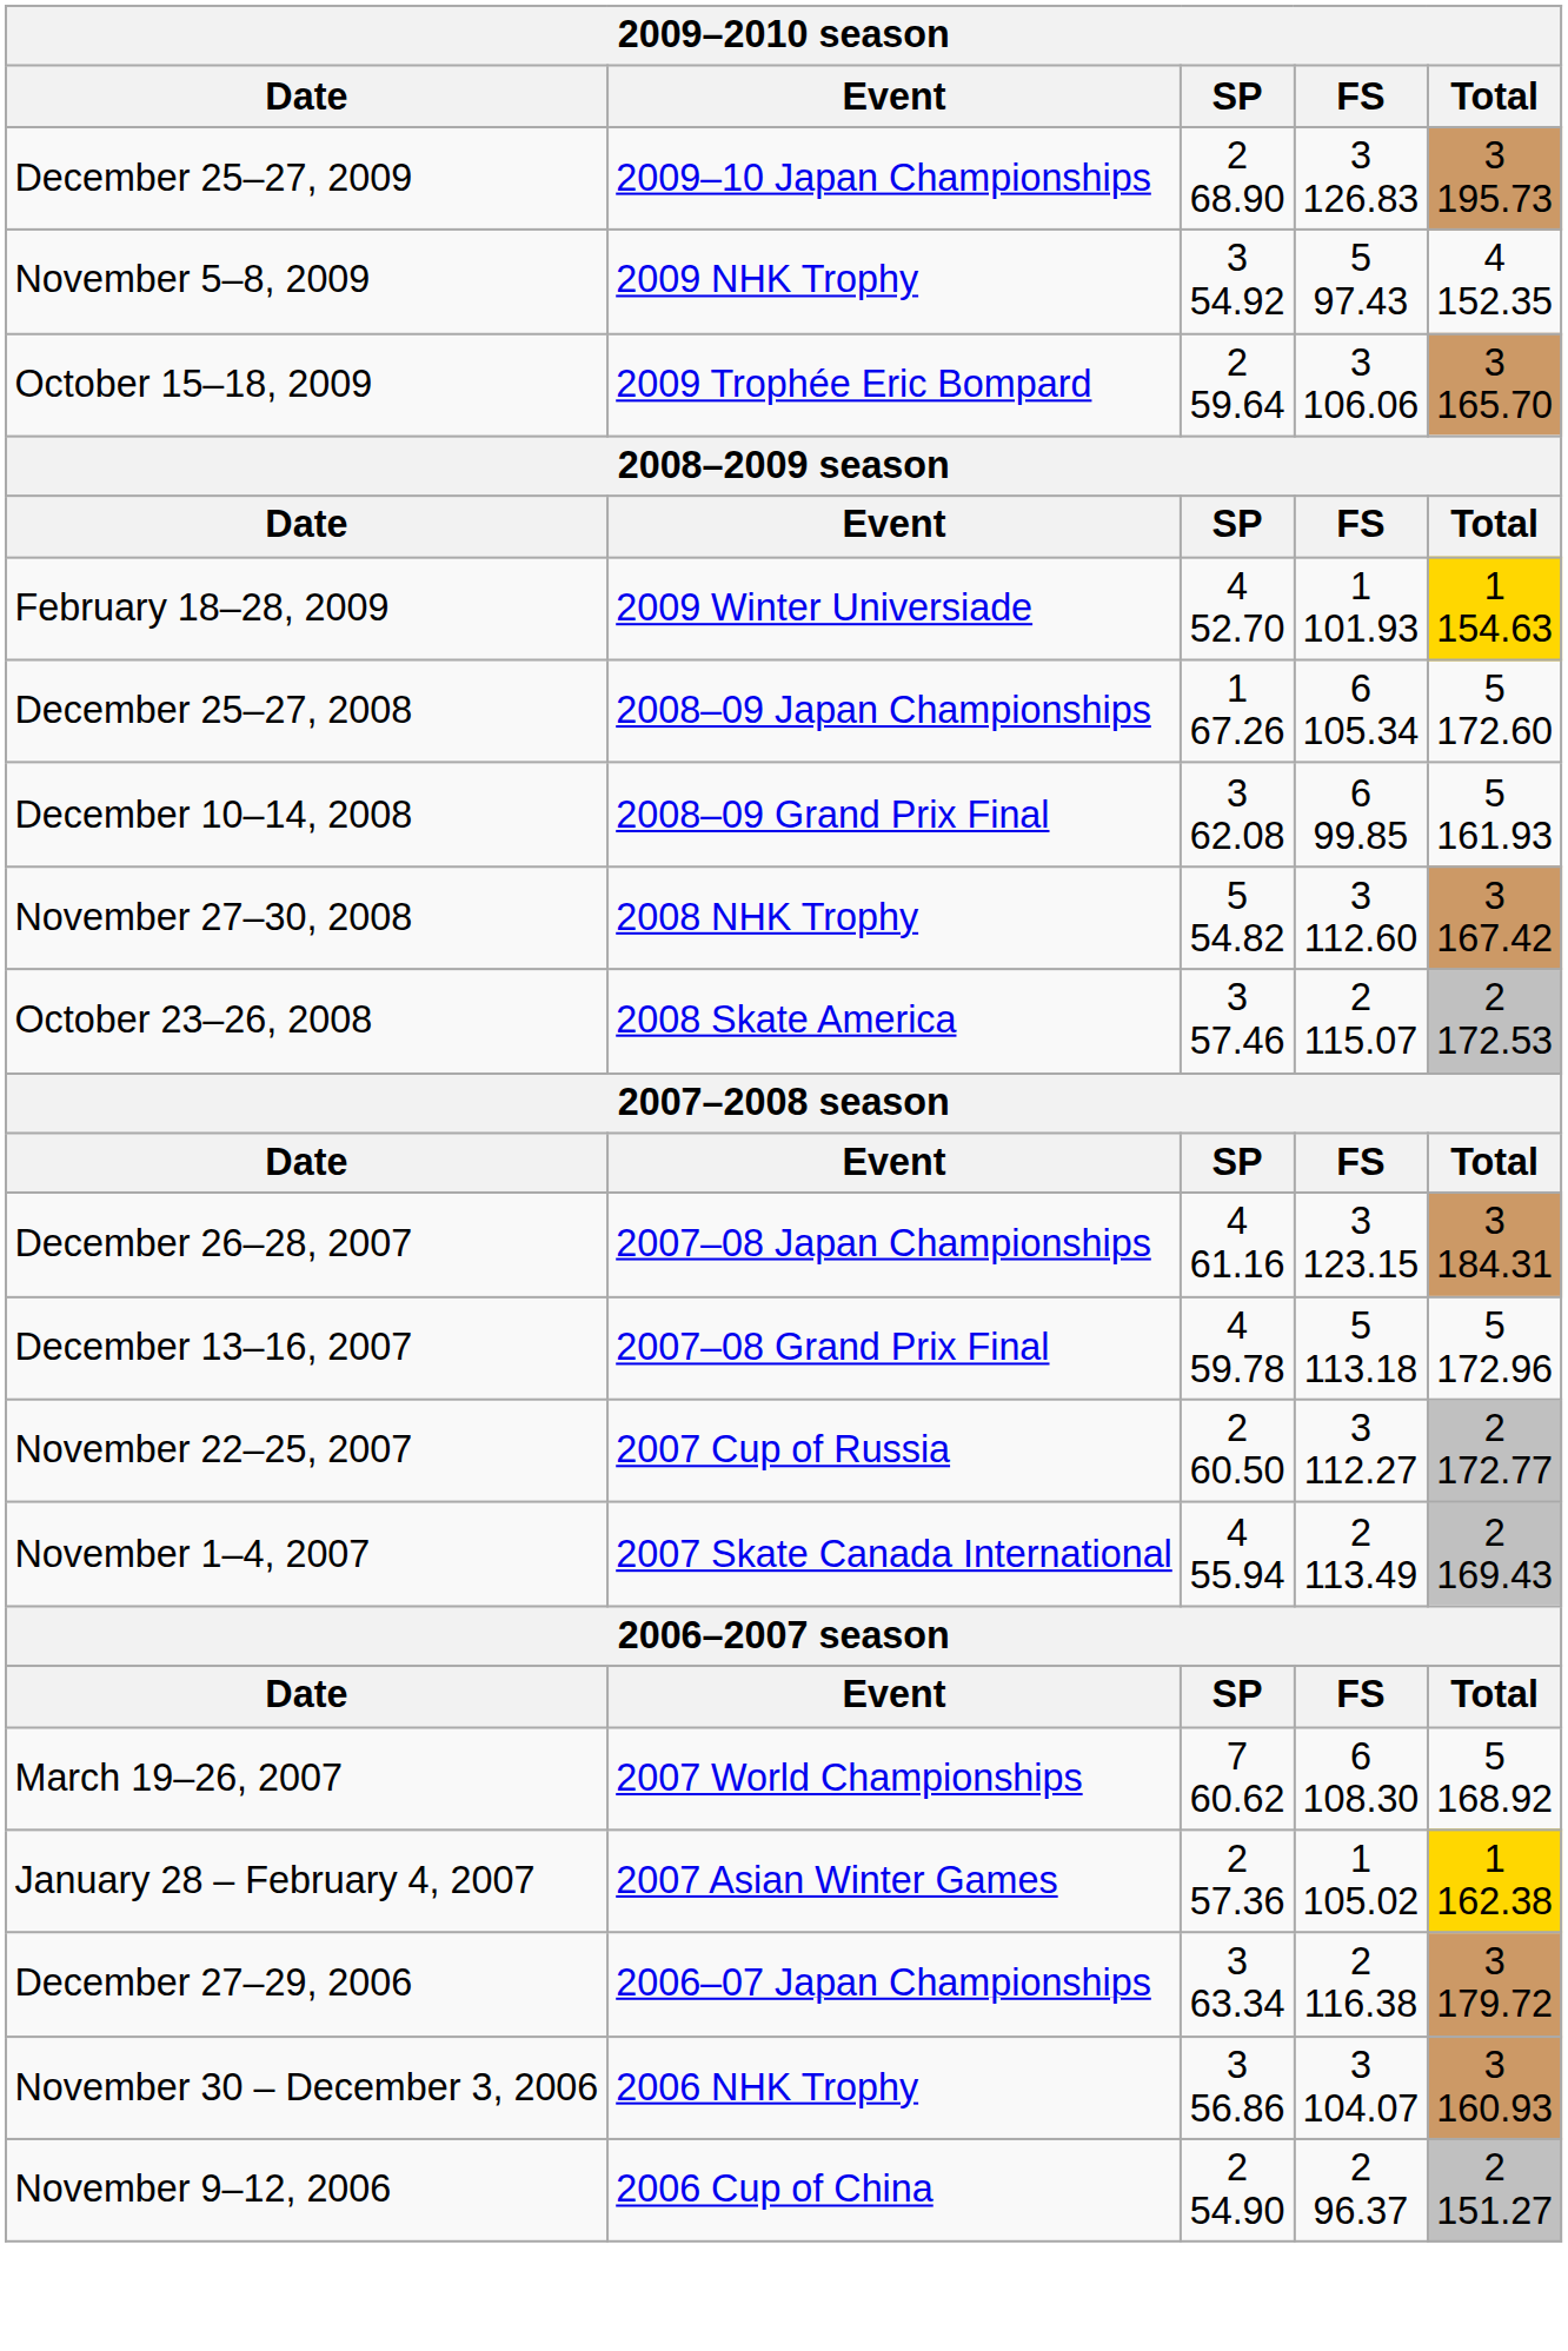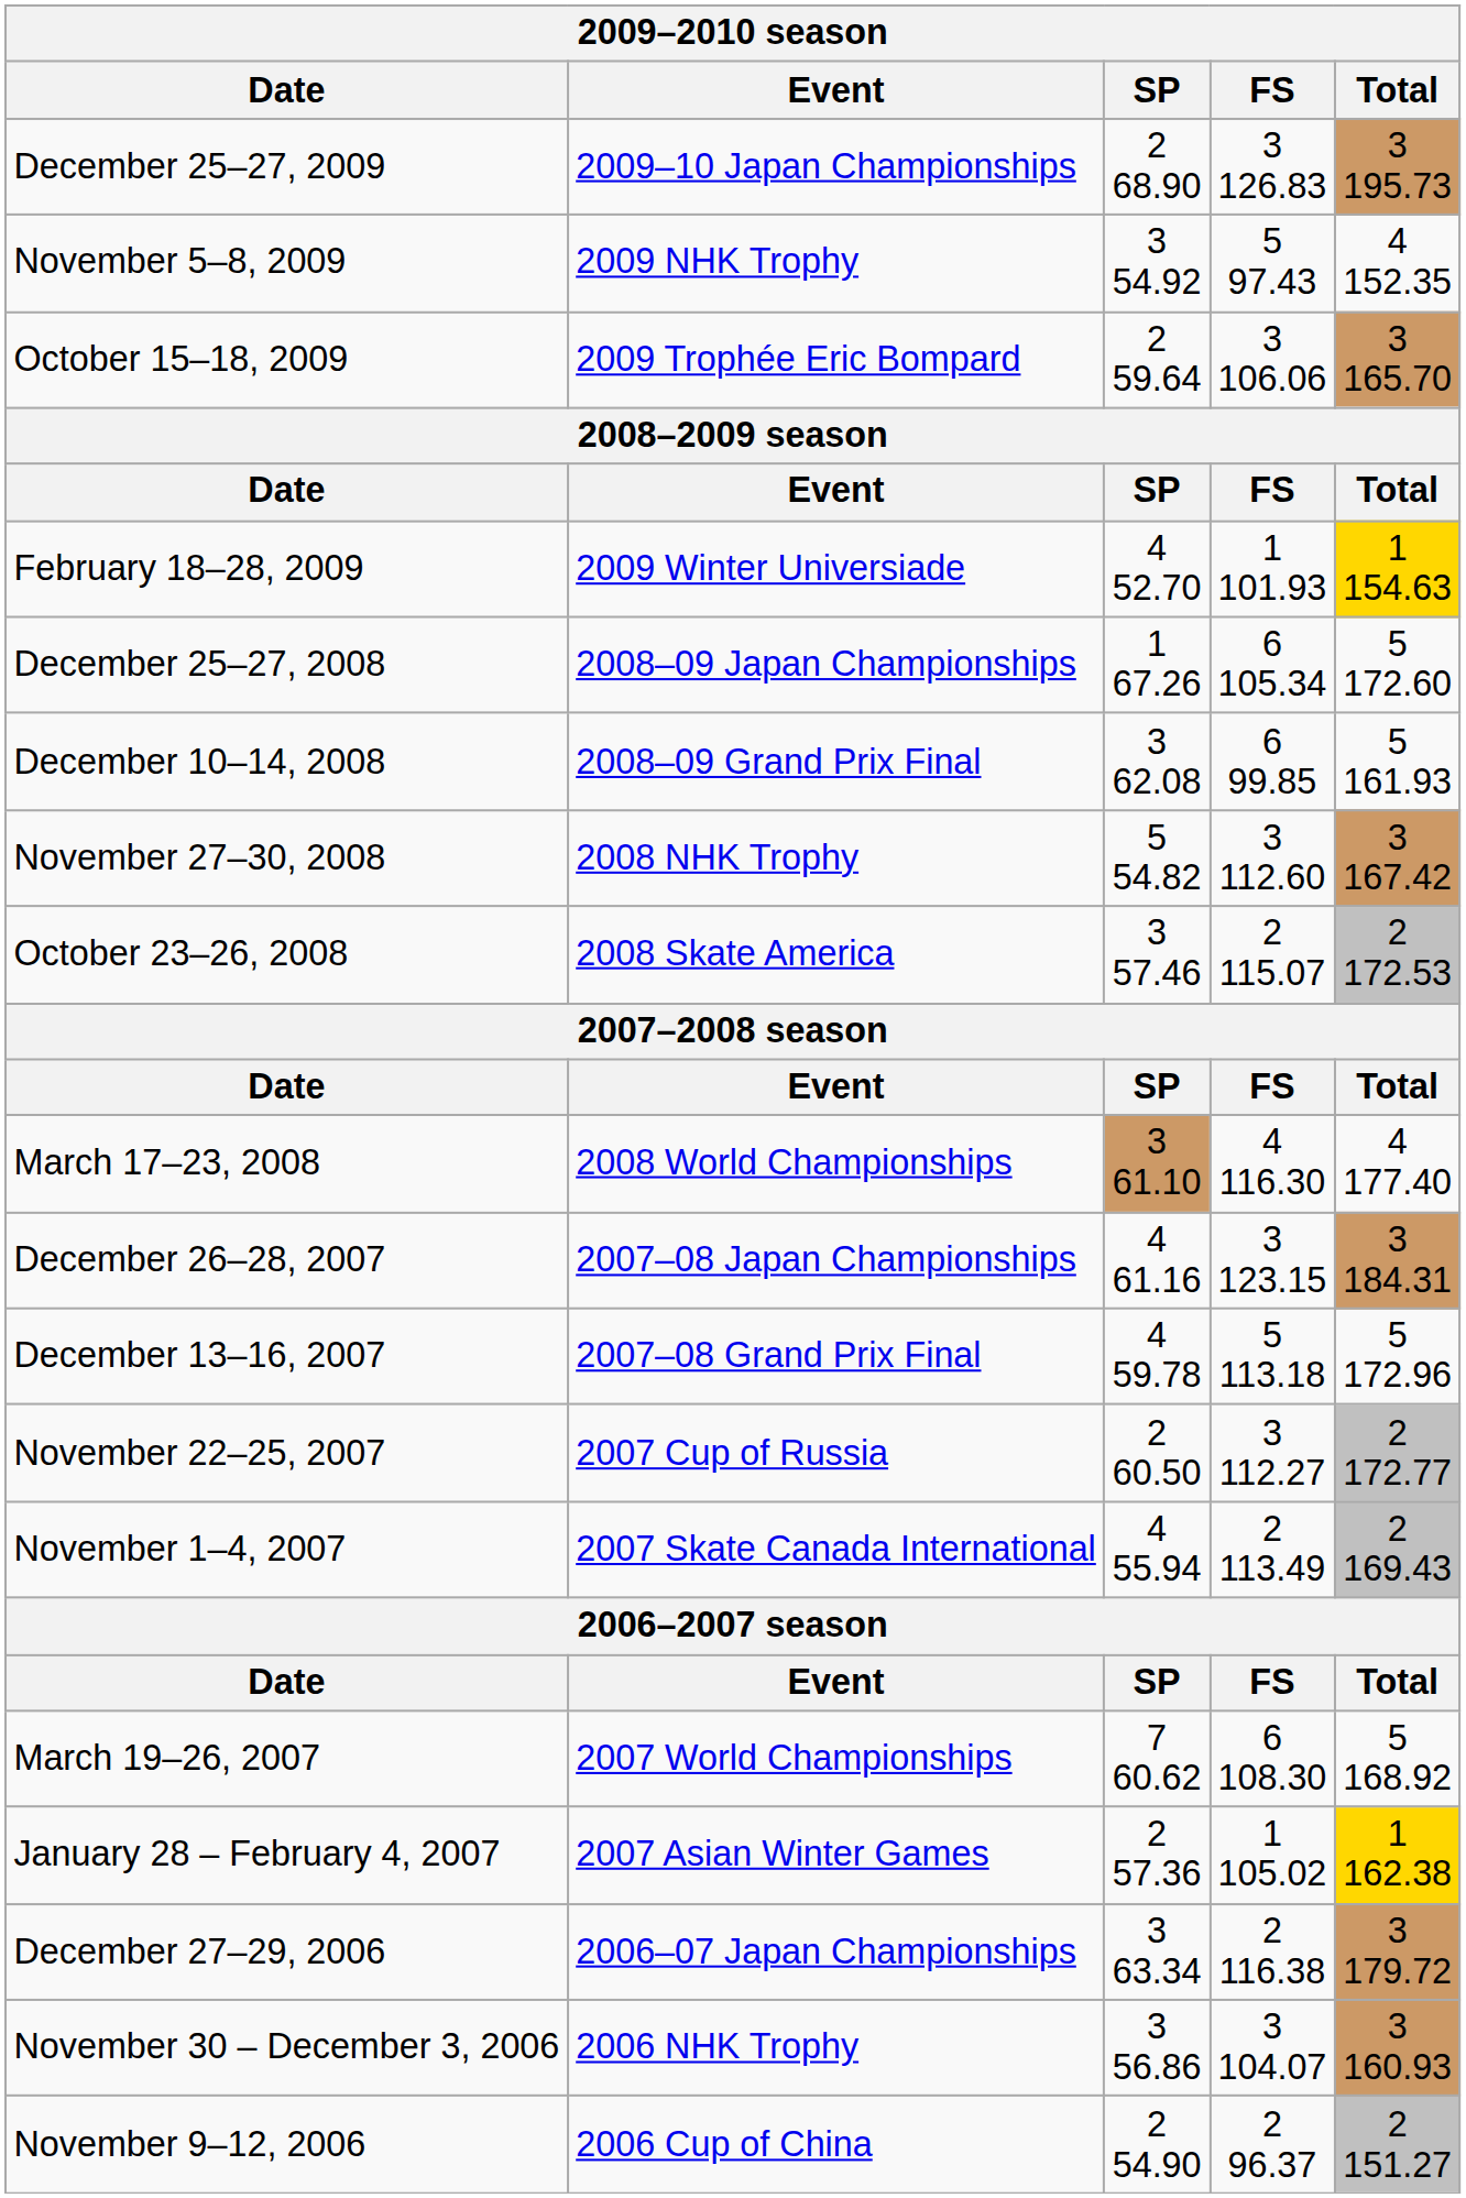+ row: March 17–23, 2008 | 2008 World Championships | 3 61.10 | 4 116.30 | 4 177.40
